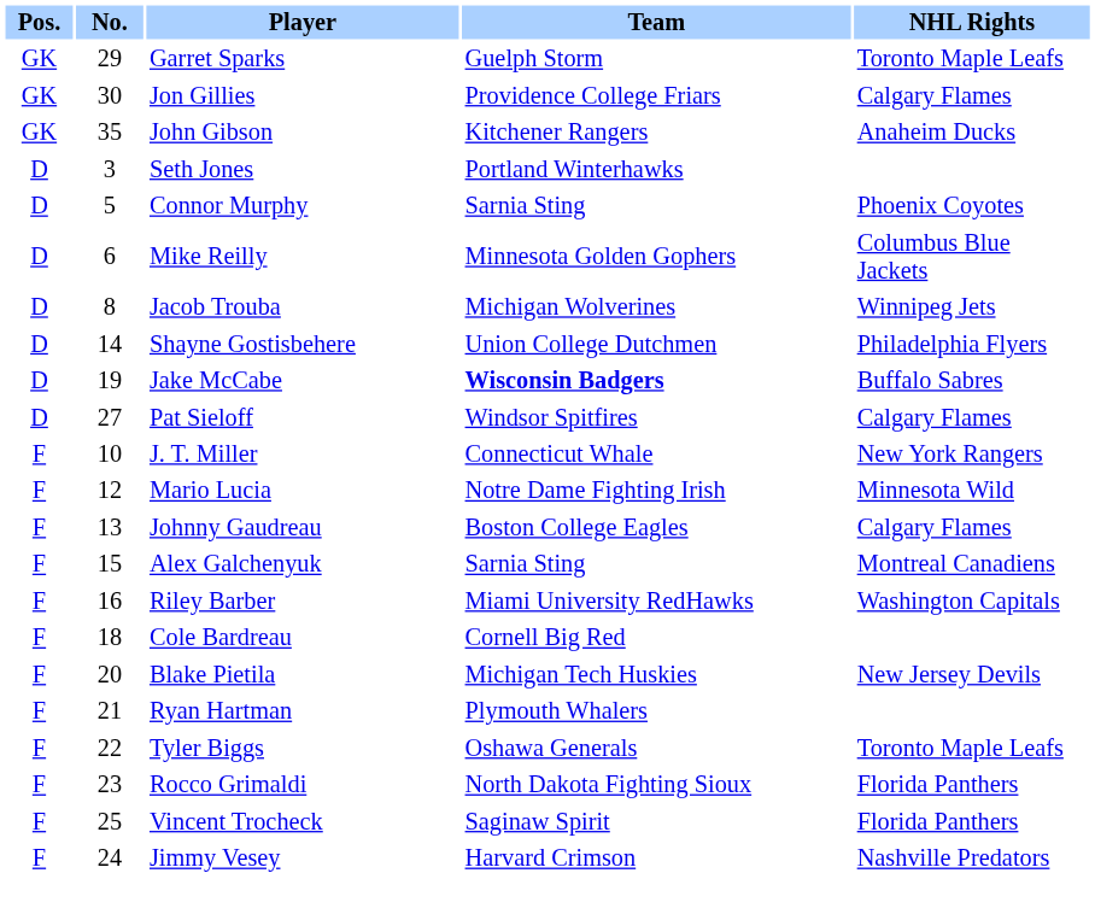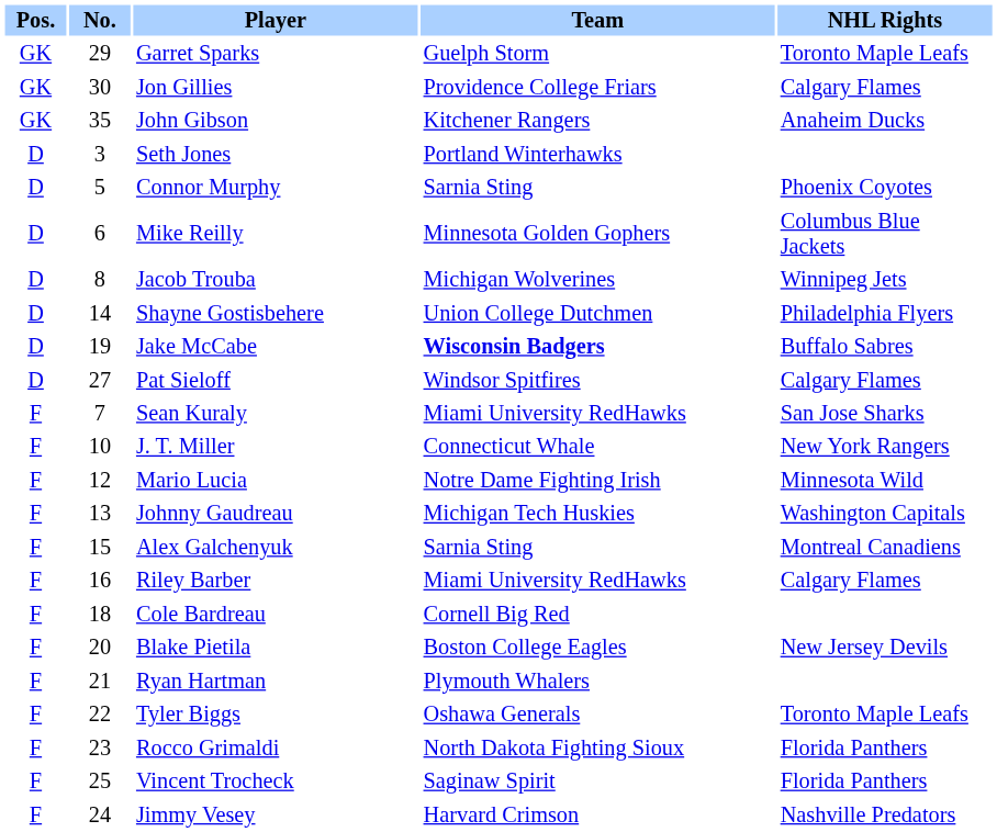+ row: F | 7 | Sean Kuraly | Miami University RedHawks | San Jose Sharks
Johnny Gaudreau | Team: Boston College Eagles -> Michigan Tech Huskies
Johnny Gaudreau | NHL Rights: Calgary Flames -> Washington Capitals
Riley Barber | NHL Rights: Washington Capitals -> Calgary Flames
Blake Pietila | Team: Michigan Tech Huskies -> Boston College Eagles
